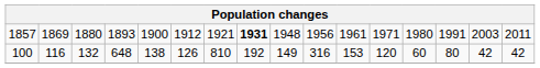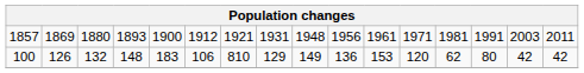1857 | column 8: bold -> normal
1857 | column 13: 1980 -> 1981
100 | column 2: 116 -> 126
100 | column 4: 648 -> 148
100 | column 5: 138 -> 183
100 | column 6: 126 -> 106
100 | column 8: 192 -> 129
100 | column 10: 316 -> 136
100 | column 13: 60 -> 62
